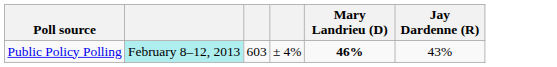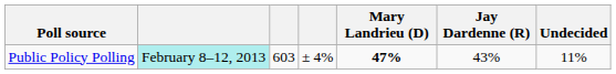+ column: Undecided | 11%
Public Policy Polling | Mary Landrieu (D): 46% -> 47%
